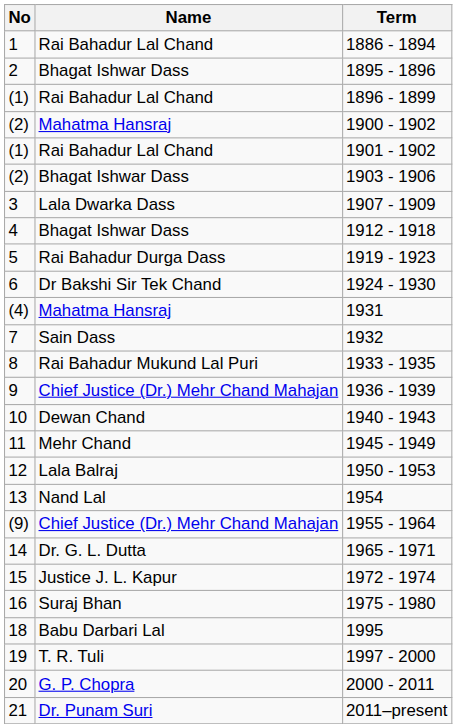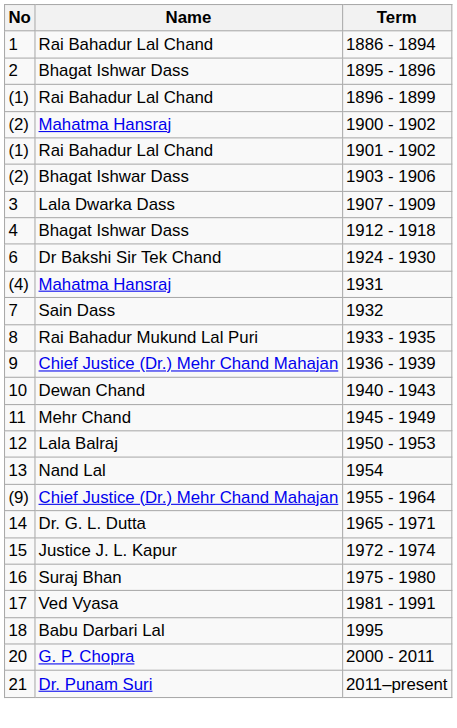- row: 5 | Rai Bahadur Durga Dass | 1919 - 1923
+ row: 17 | Ved Vyasa | 1981 - 1991
- row: 19 | T. R. Tuli | 1997 - 2000
